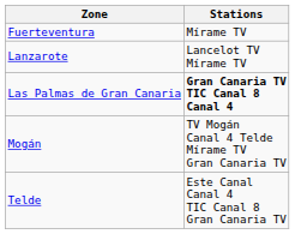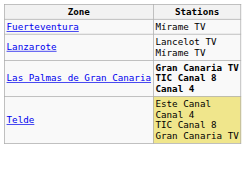- row: Mogán | TV Mogán Canal 4 Telde Mírame TV Gran Canaria TV
Telde | Stations: no background -> khaki background
